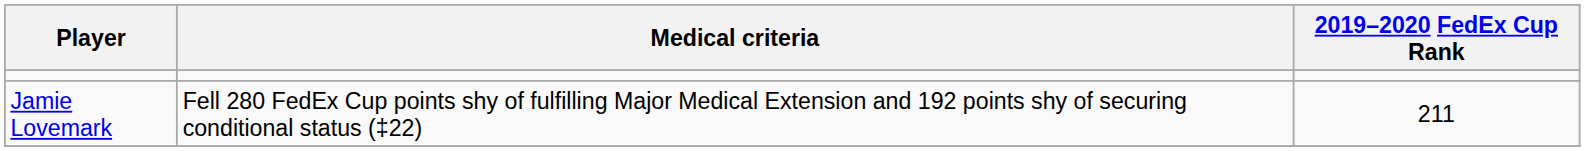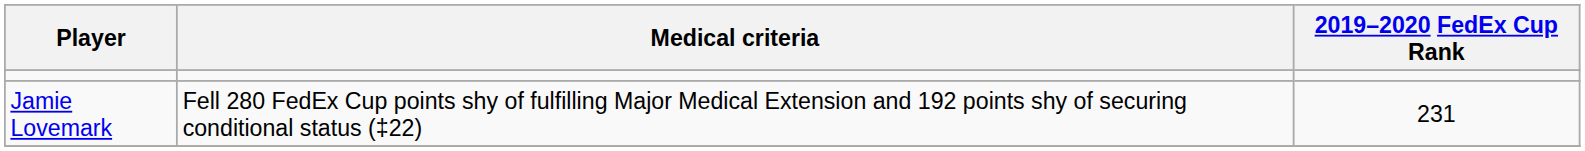Jamie Lovemark | 2019–2020 FedEx Cup Rank: 211 -> 231
